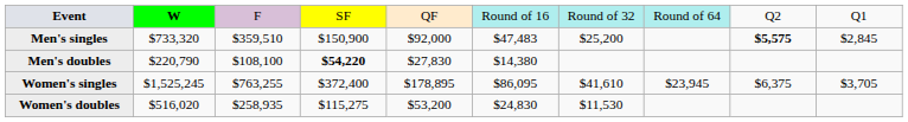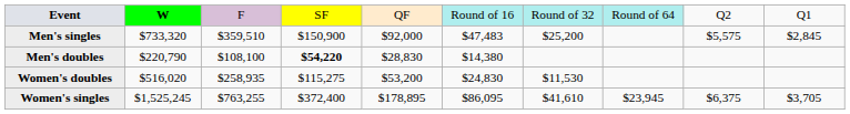Men's singles | column 9: bold -> normal
Men's doubles | column 5: $27,830 -> $28,830
rows swapped: Women's singles <-> Women's doubles
